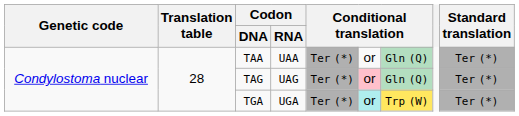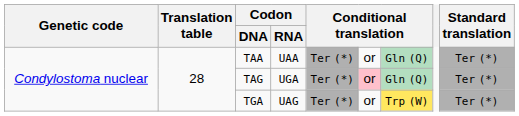TAG | Codon / RNA: UAG -> UGA
TGA | Codon / RNA: UGA -> UAG
TGA | column 6: paleturquoise background -> no background
